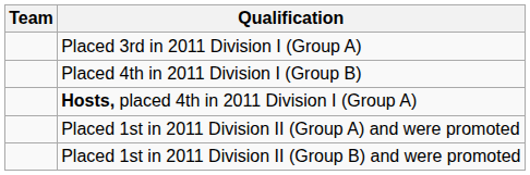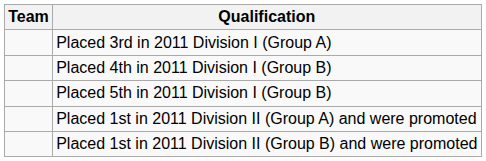- row: Hosts, placed 4th in 2011 Division I (Group A)
+ row: Placed 5th in 2011 Division I (Group B)
